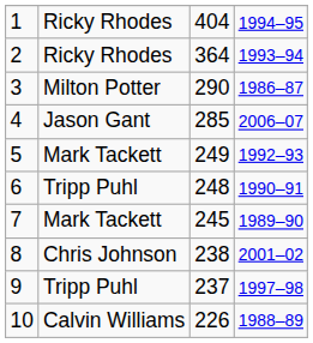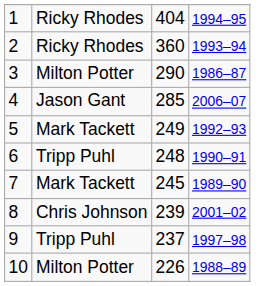2 | column 3: 364 -> 360
8 | column 3: 238 -> 239
10 | column 2: Calvin Williams -> Milton Potter
